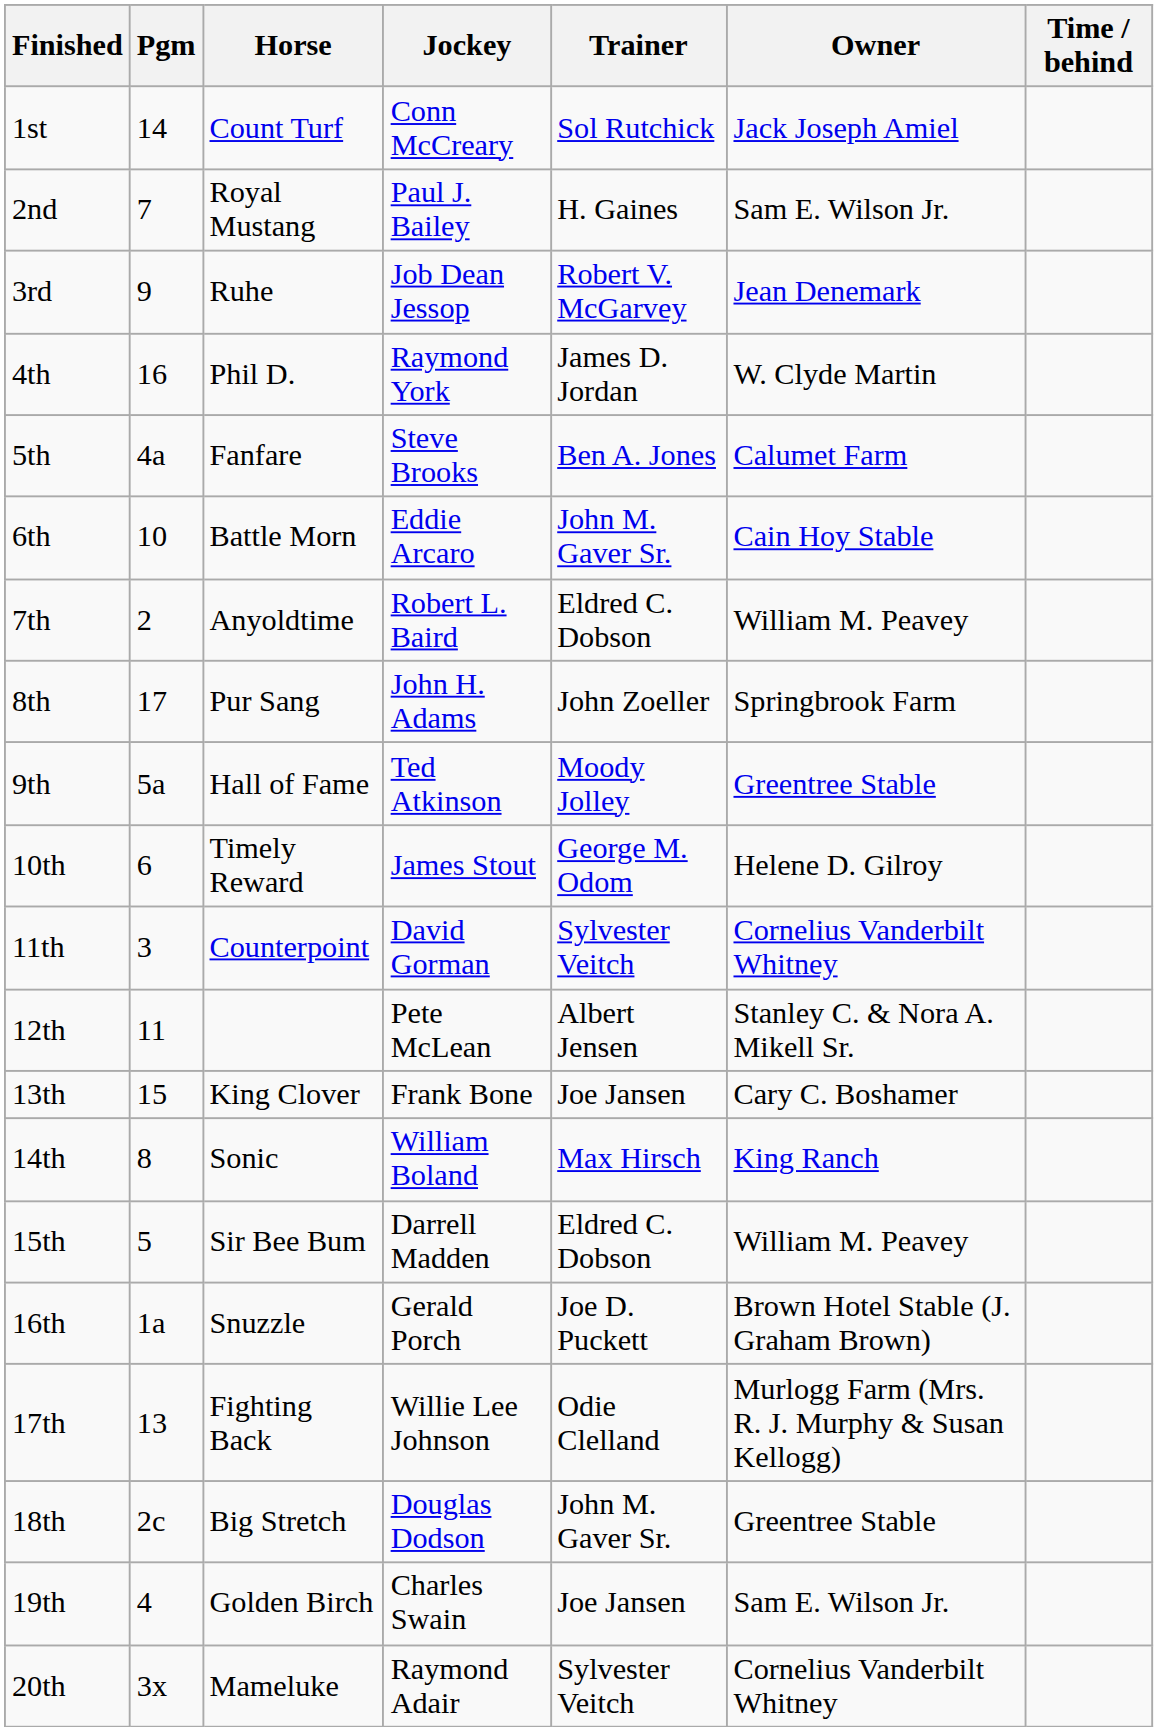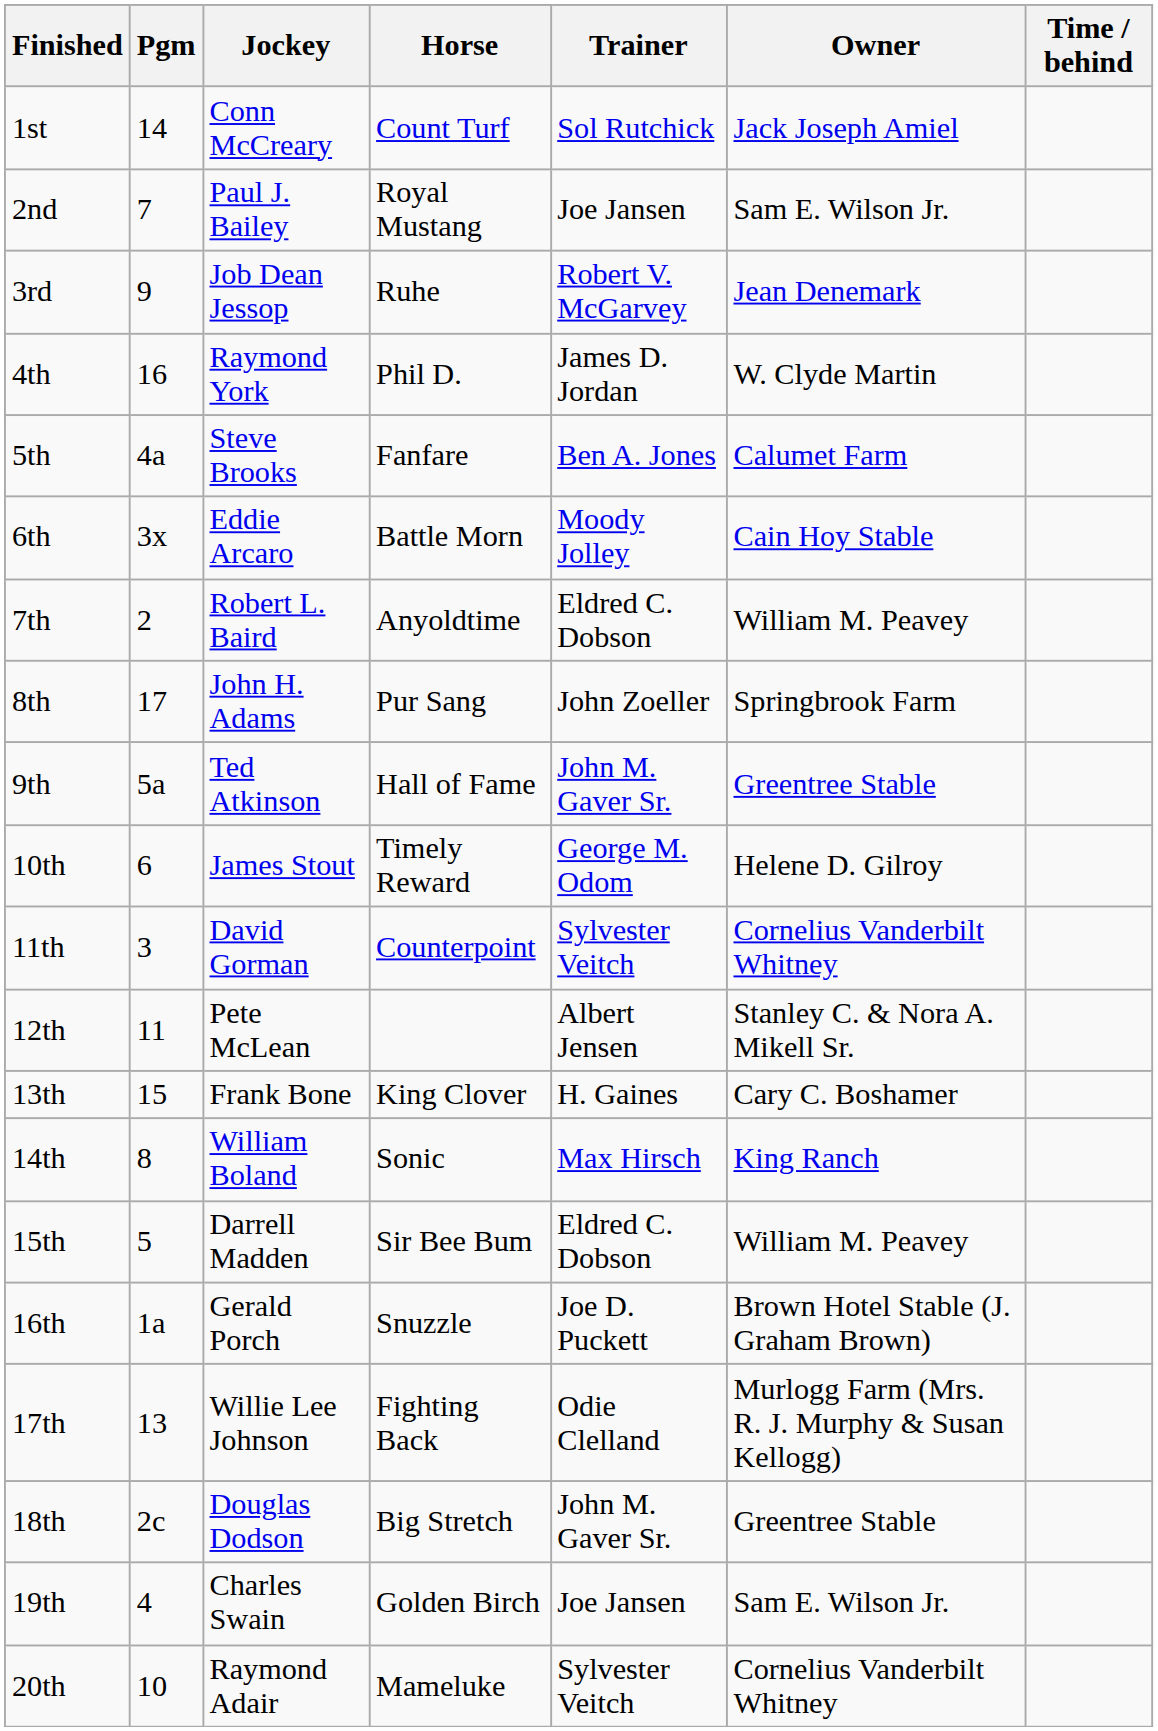columns swapped: Horse <-> Jockey
2nd | Trainer: H. Gaines -> Joe Jansen
6th | Pgm: 10 -> 3x
6th | Trainer: John M. Gaver Sr. -> Moody Jolley
9th | Trainer: Moody Jolley -> John M. Gaver Sr.
13th | Trainer: Joe Jansen -> H. Gaines
20th | Pgm: 3x -> 10
